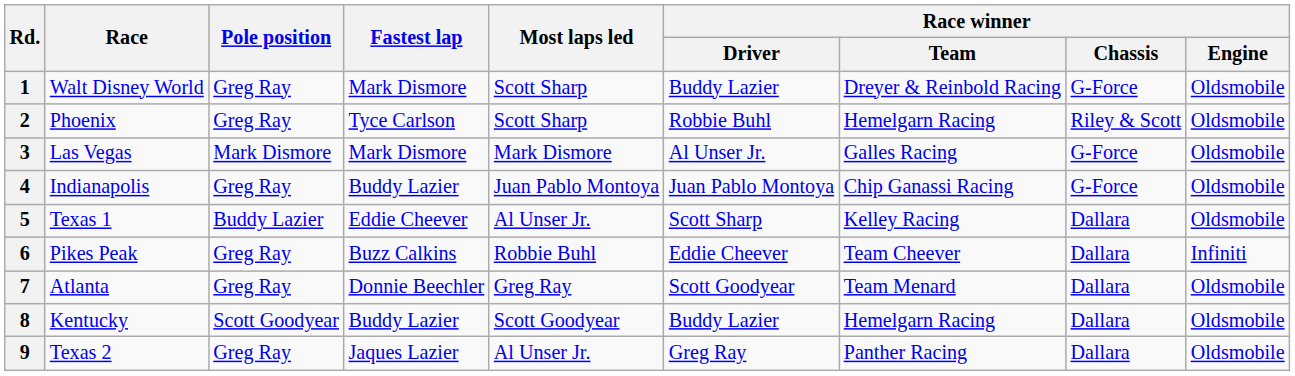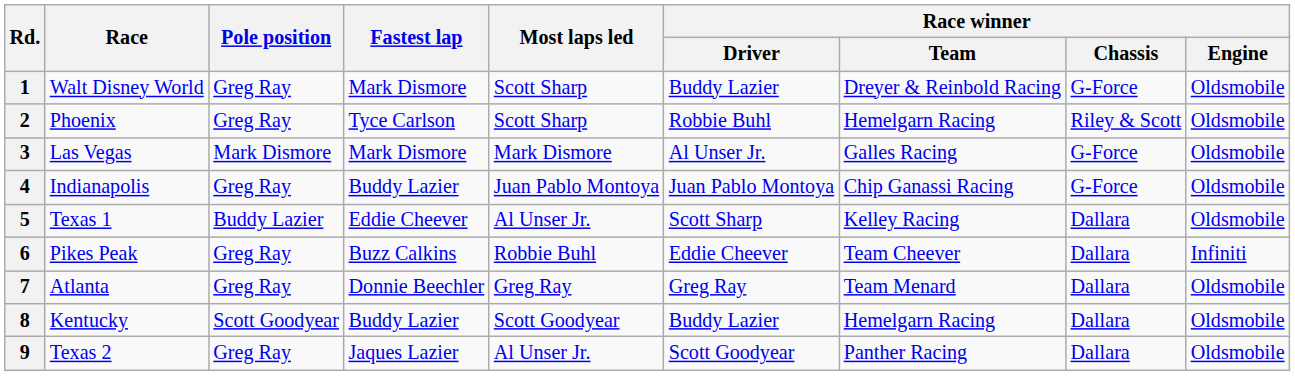7 | Race winner / Driver: Scott Goodyear -> Greg Ray
9 | Race winner / Driver: Greg Ray -> Scott Goodyear
